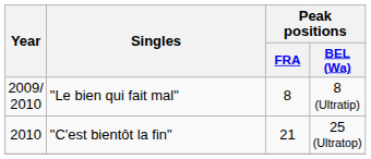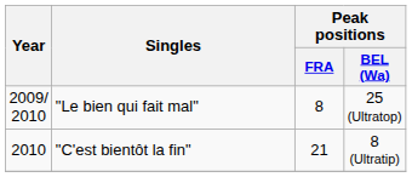"Le bien qui fait mal" | Peak positions / BEL (Wa): 8 (Ultratip) -> 25 (Ultratop)
"C'est bientôt la fin" | Peak positions / BEL (Wa): 25 (Ultratop) -> 8 (Ultratip)
